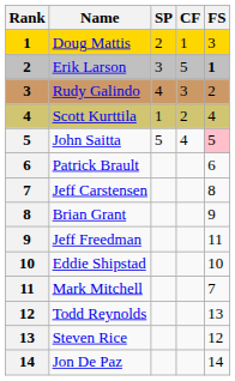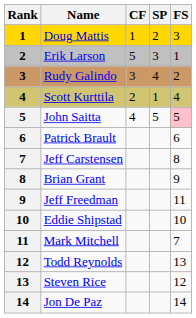columns swapped: CF <-> SP
Erik Larson | FS: bold -> normal
